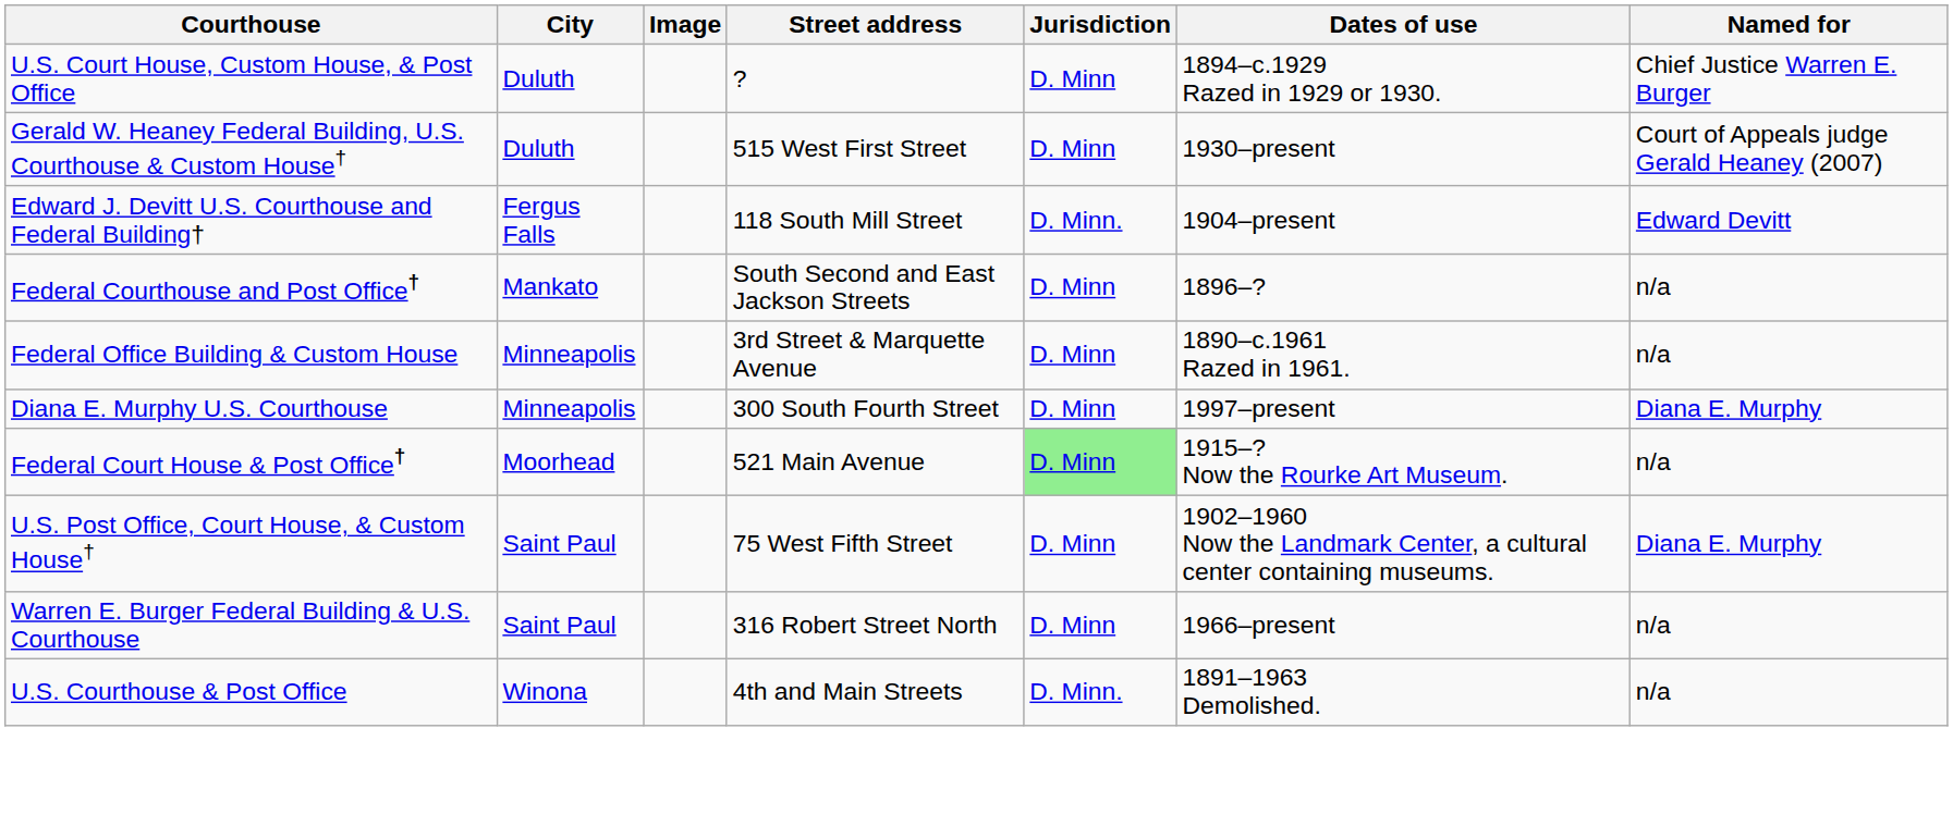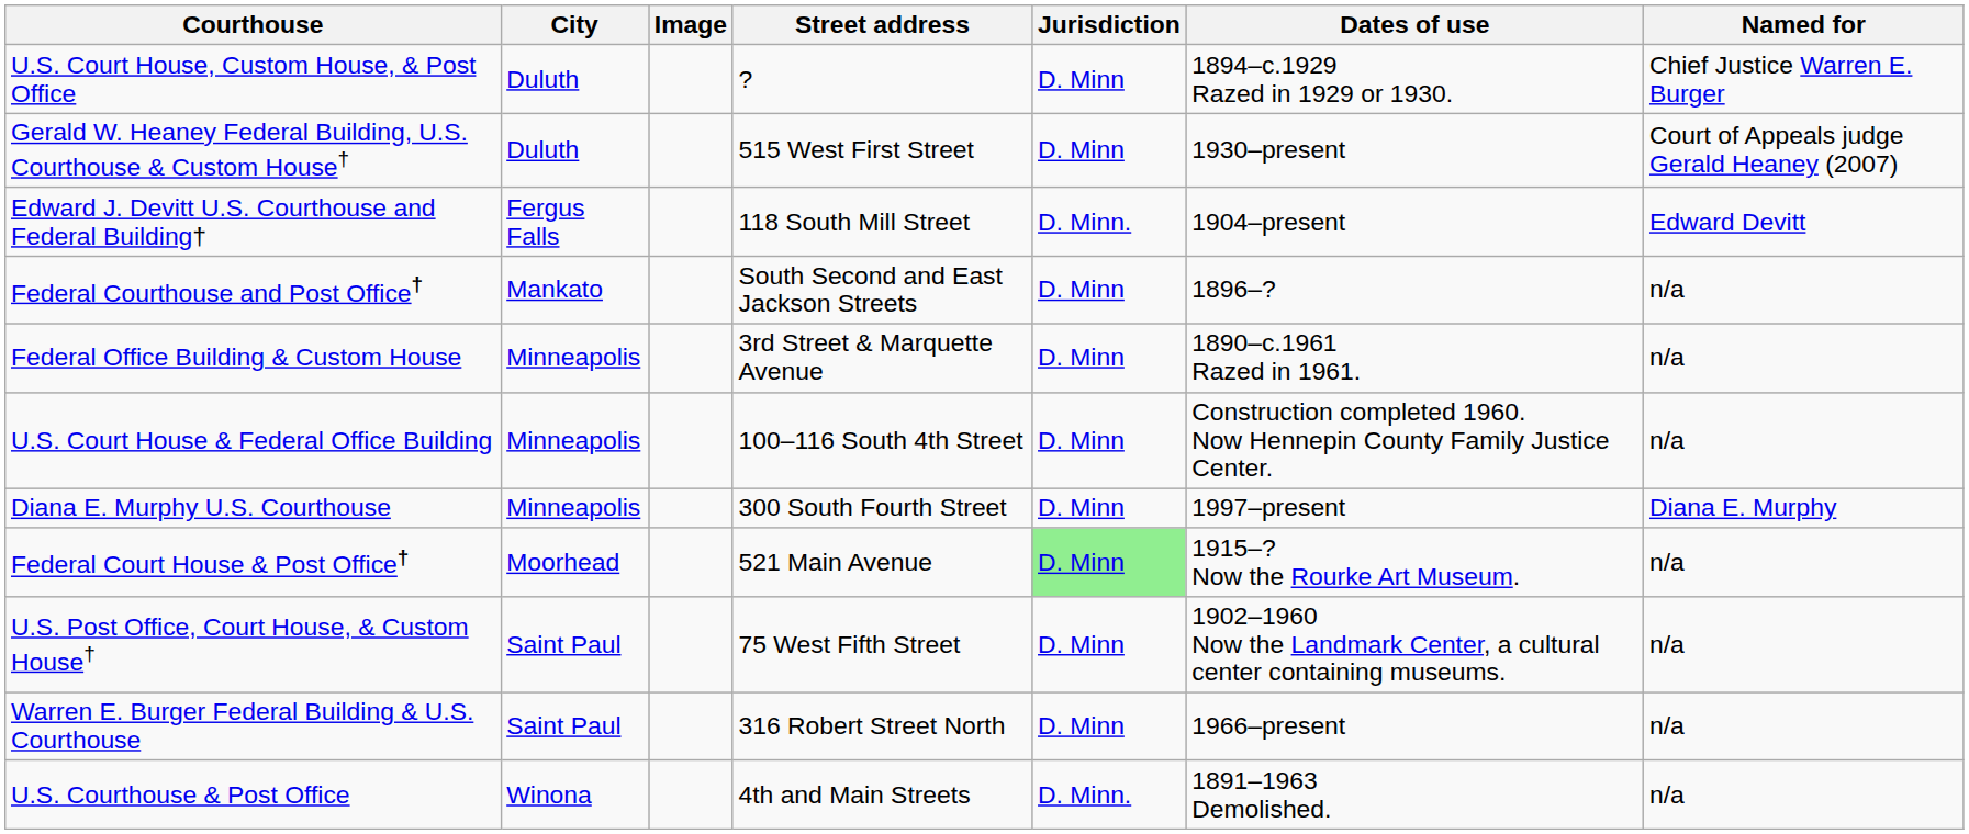+ row: U.S. Court House & Federal Office Building | Minneapolis | 100–116 South 4th Street | D. Minn | Construction completed 1960. Now Hennepin County Family Justice Center. | n/a
U.S. Post Office, Court House, & Custom House† | Named for: Diana E. Murphy -> n/a
